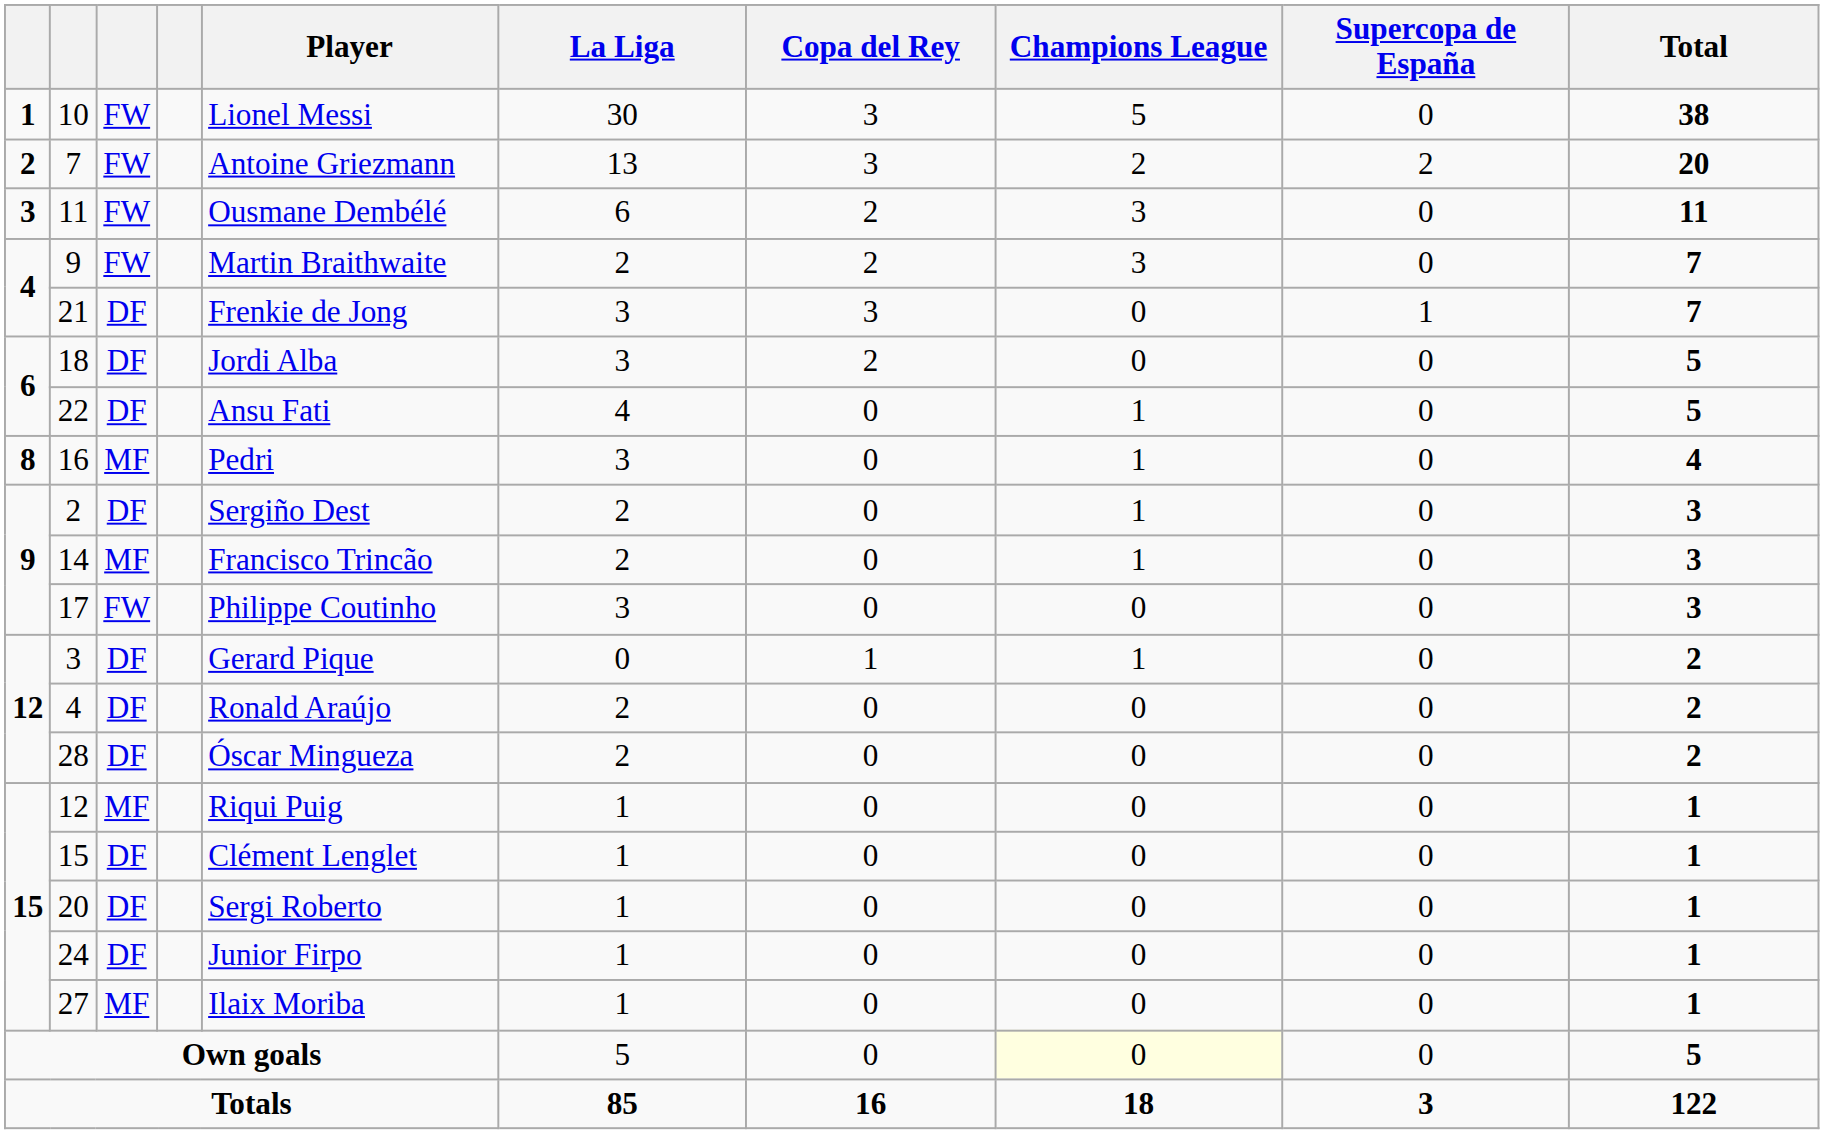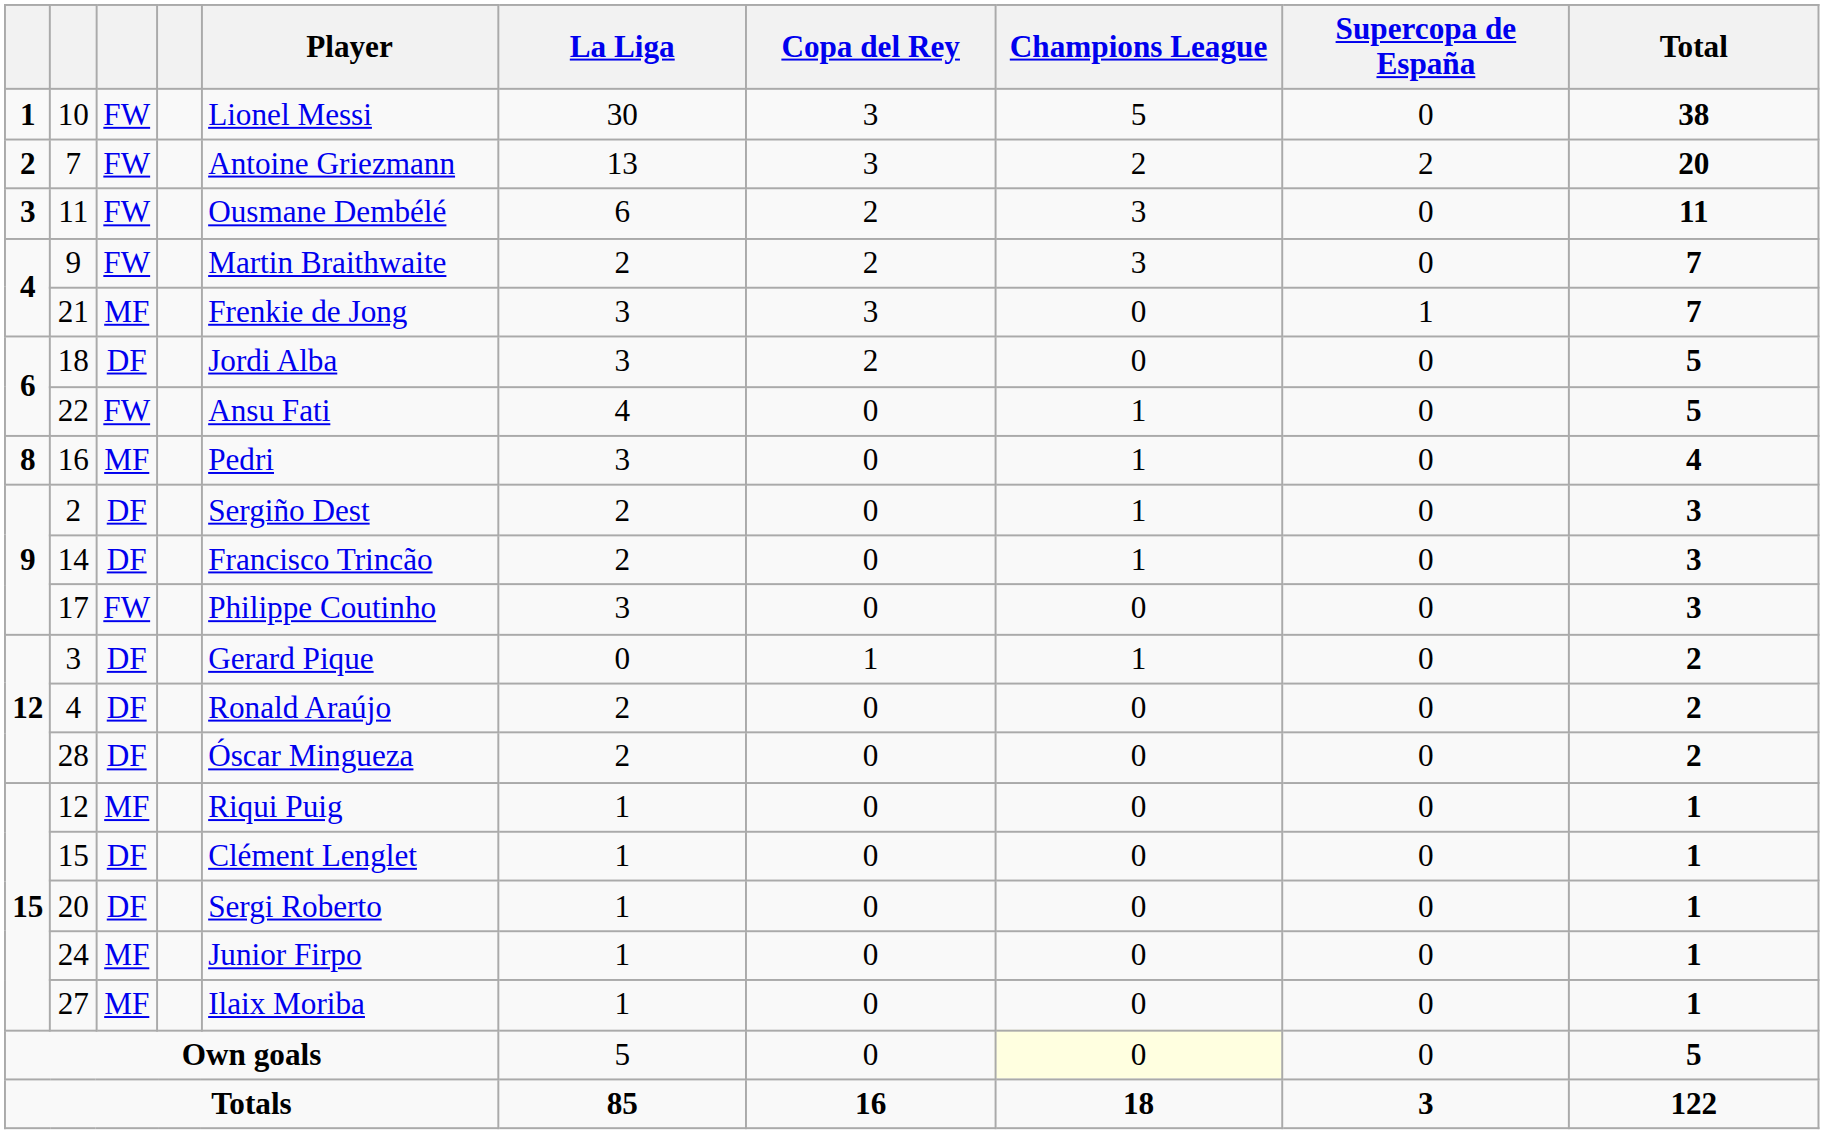21 | column 3: DF -> MF
22 | column 3: DF -> FW
14 | column 3: MF -> DF
24 | column 3: DF -> MF
